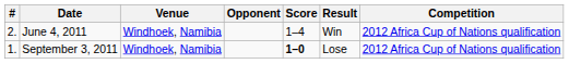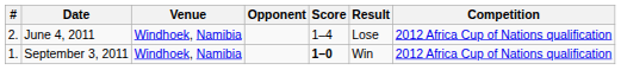June 4, 2011 | Result: Win -> Lose
September 3, 2011 | Result: Lose -> Win
